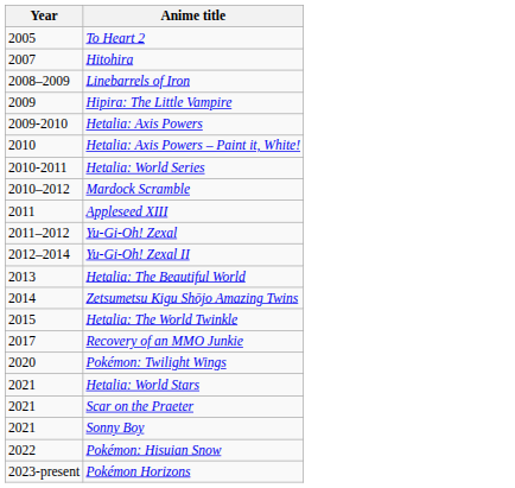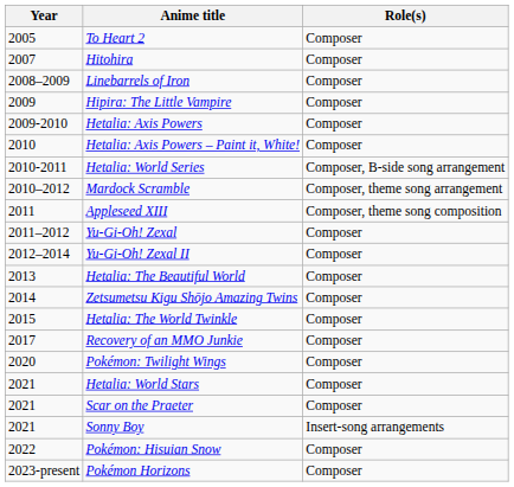+ column: Role(s) | Composer | Composer | Composer | Composer | Composer | Composer | Composer, B-side song arrangement | Composer, theme song arrangement | Composer, theme song composition | Composer | Composer | Composer | Composer | Composer | Composer | Composer | Composer | Composer | Insert-song arrangements | Composer | Composer
